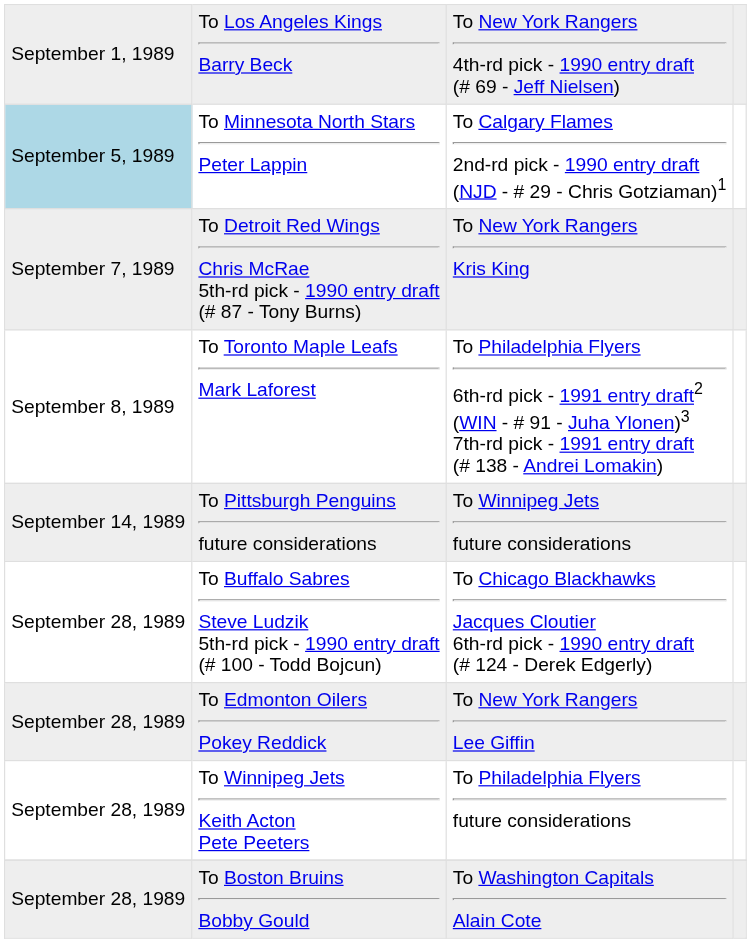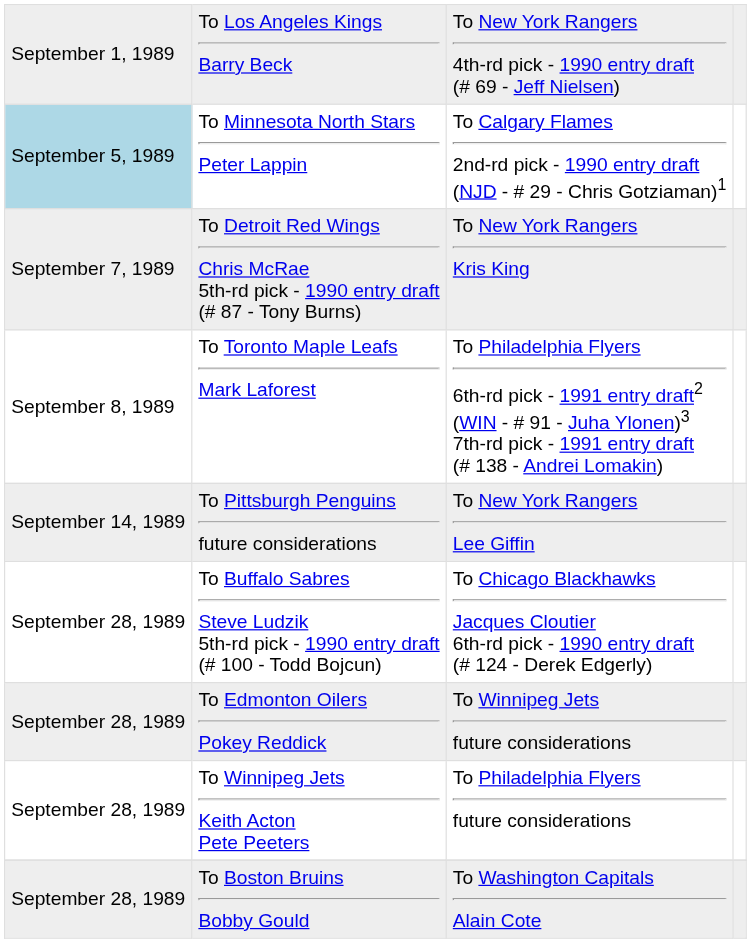To Pittsburgh Penguins future considerations | column 3: To Winnipeg Jets future considerations -> To New York Rangers Lee Giffin
To Edmonton Oilers Pokey Reddick | column 3: To New York Rangers Lee Giffin -> To Winnipeg Jets future considerations
